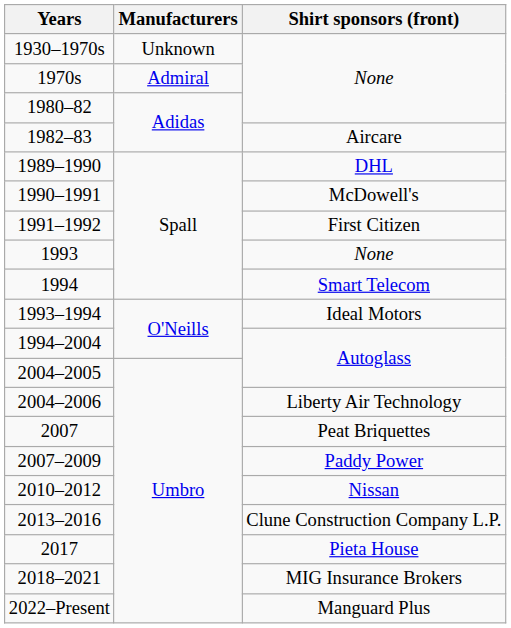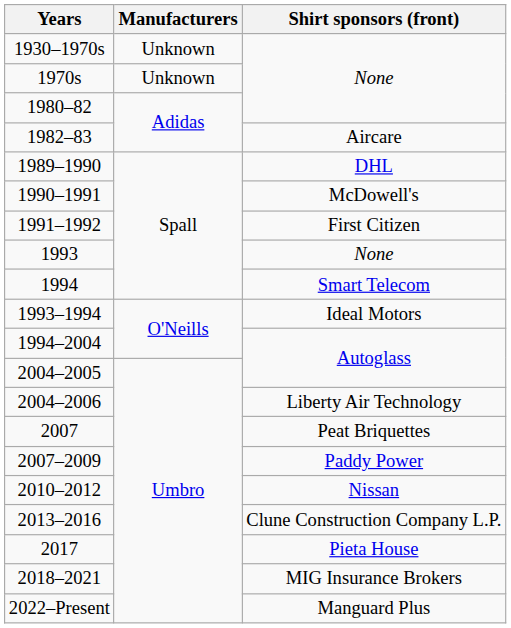1970s | Manufacturers: Admiral -> Unknown
